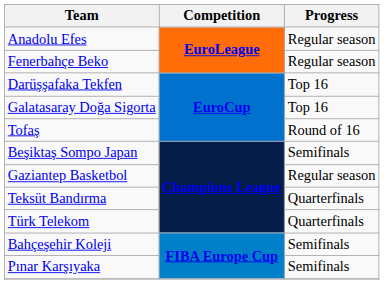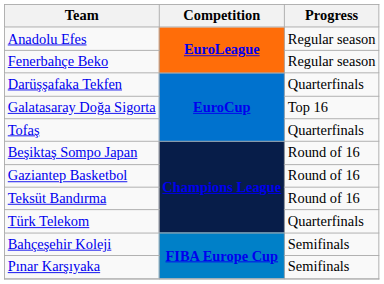Darüşşafaka Tekfen | Progress: Top 16 -> Quarterfinals
Tofaş | Progress: Round of 16 -> Quarterfinals
Beşiktaş Sompo Japan | Progress: Semifinals -> Round of 16
Gaziantep Basketbol | Progress: Regular season -> Round of 16
Teksüt Bandırma | Progress: Quarterfinals -> Round of 16
